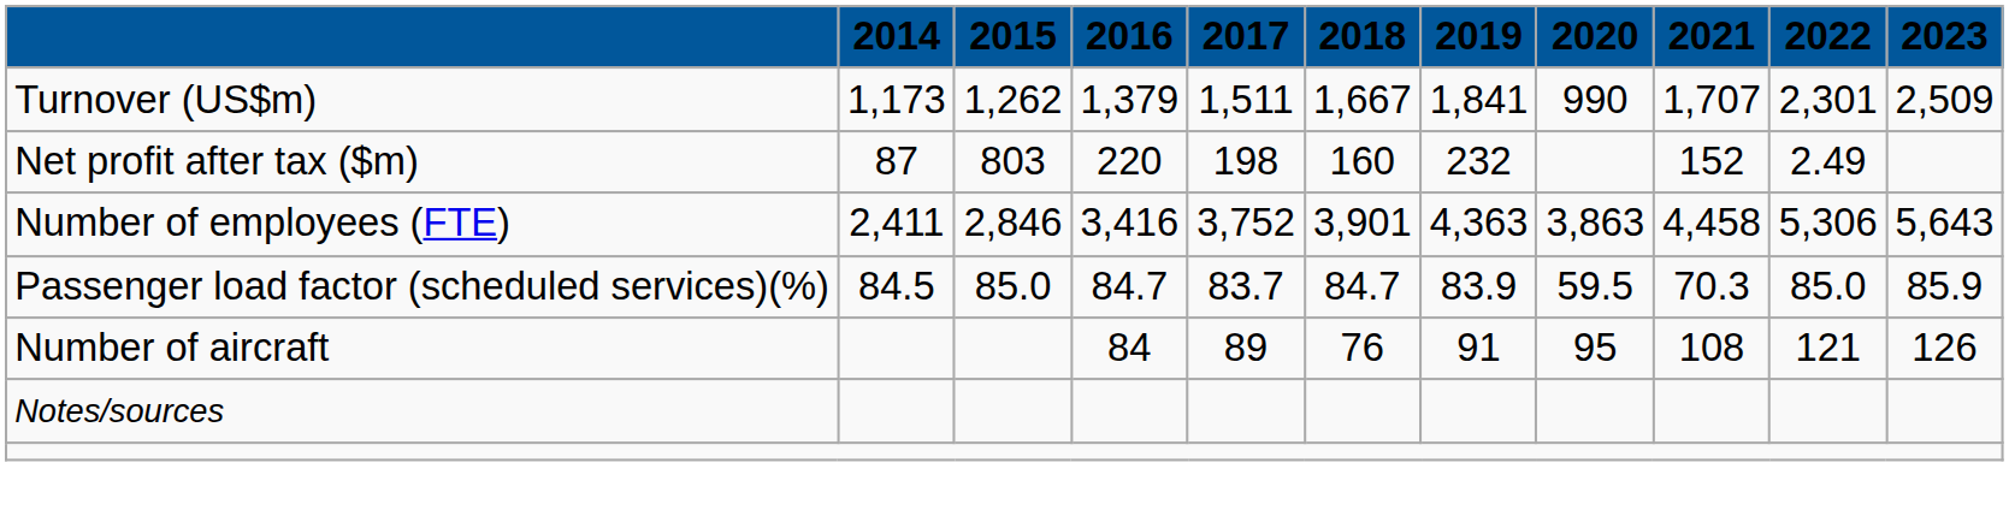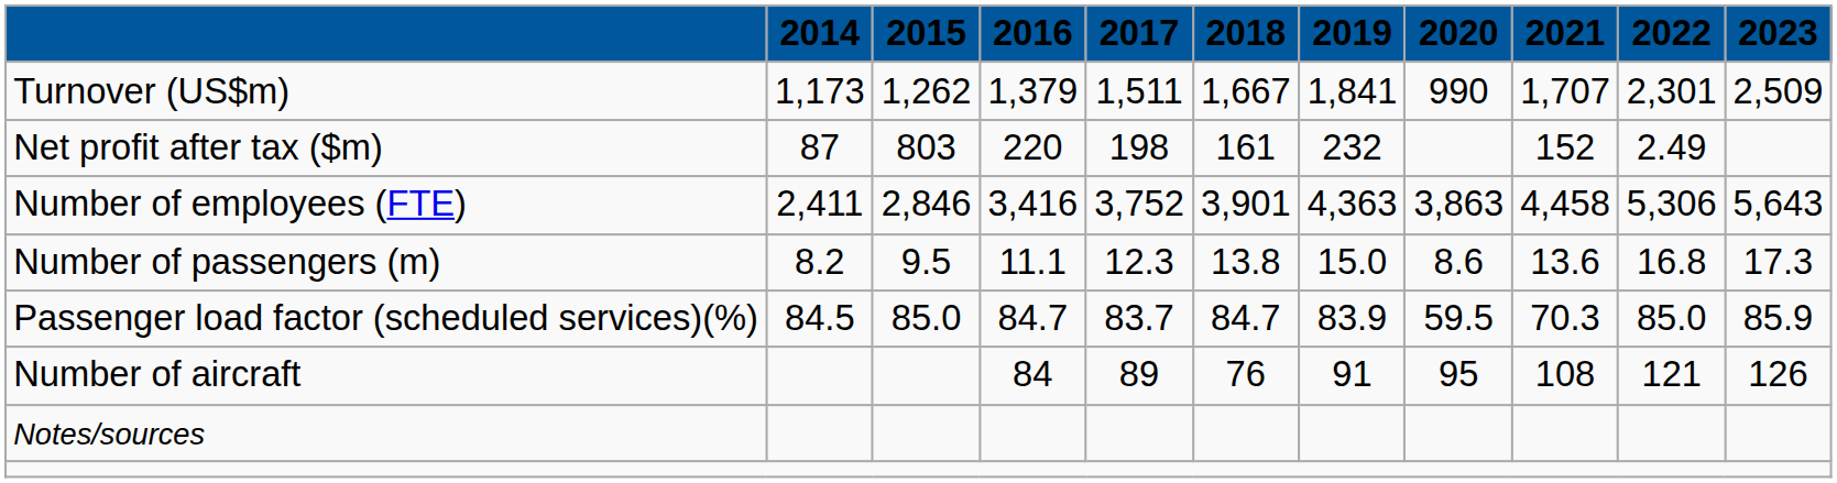Net profit after tax ($m) | 2018: 160 -> 161
+ row: Number of passengers (m) | 8.2 | 9.5 | 11.1 | 12.3 | 13.8 | 15.0 | 8.6 | 13.6 | 16.8 | 17.3
